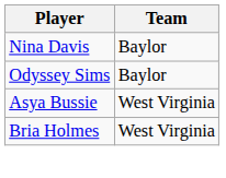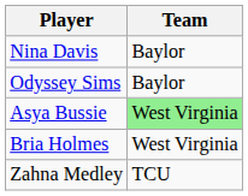Asya Bussie | Team: no background -> lightgreen background
+ row: Zahna Medley | TCU
